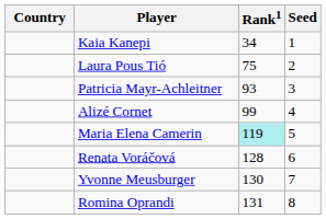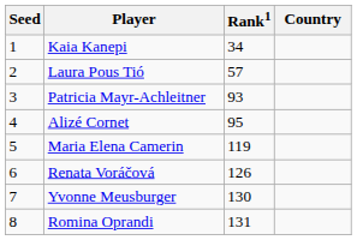columns swapped: Country <-> Seed
Laura Pous Tió | Rank1: 75 -> 57
Alizé Cornet | Rank1: 99 -> 95
Maria Elena Camerin | Rank1: paleturquoise background -> no background
Renata Voráčová | Rank1: 128 -> 126
